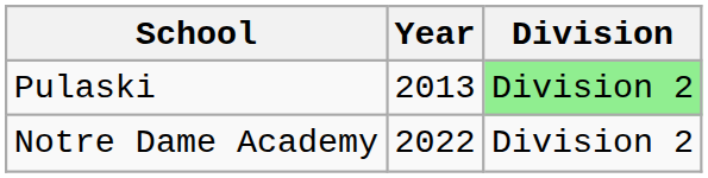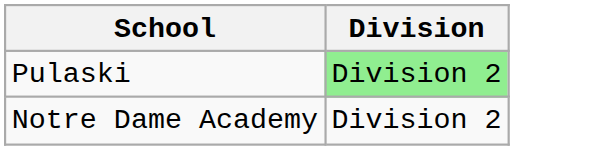- column: Year | 2013 | 2022
